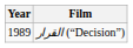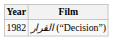القرار (“Decision”) | Year: 1989 -> 1982
